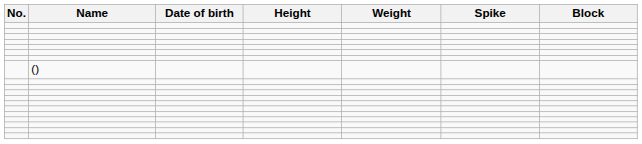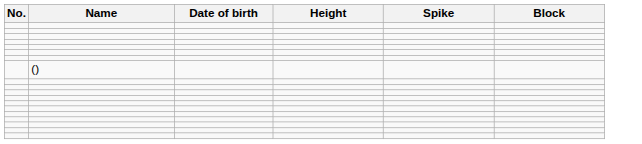- column: Weight
